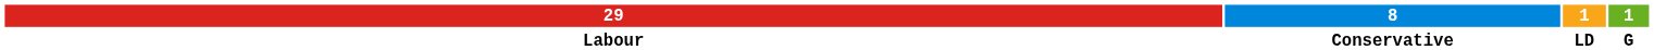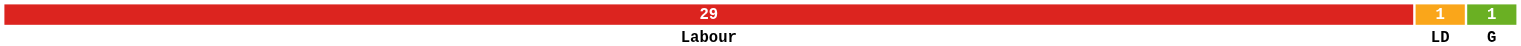- column: 8 | Conservative
